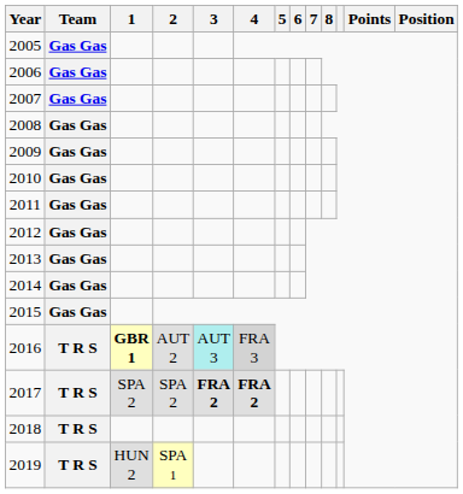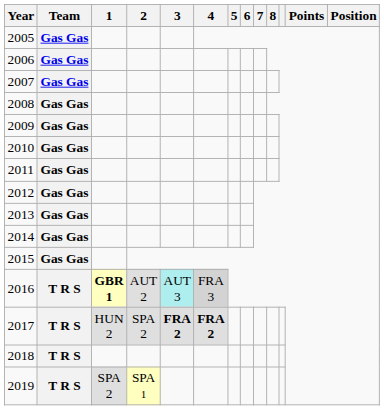2017 | 1: SPA 2 -> HUN 2
2019 | 1: HUN 2 -> SPA 2
